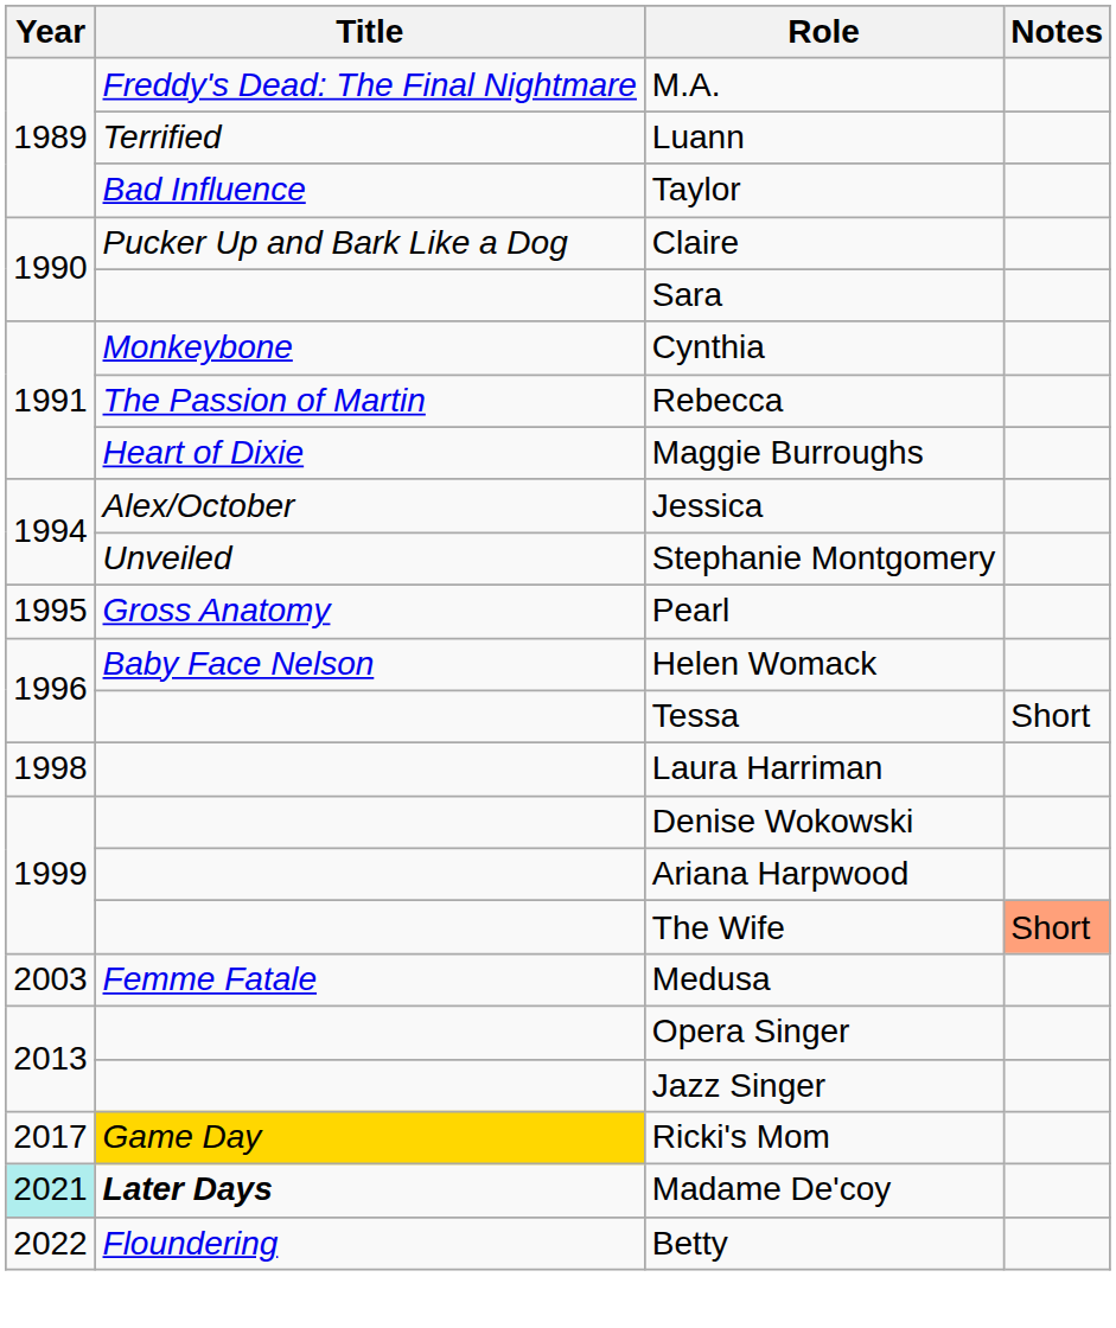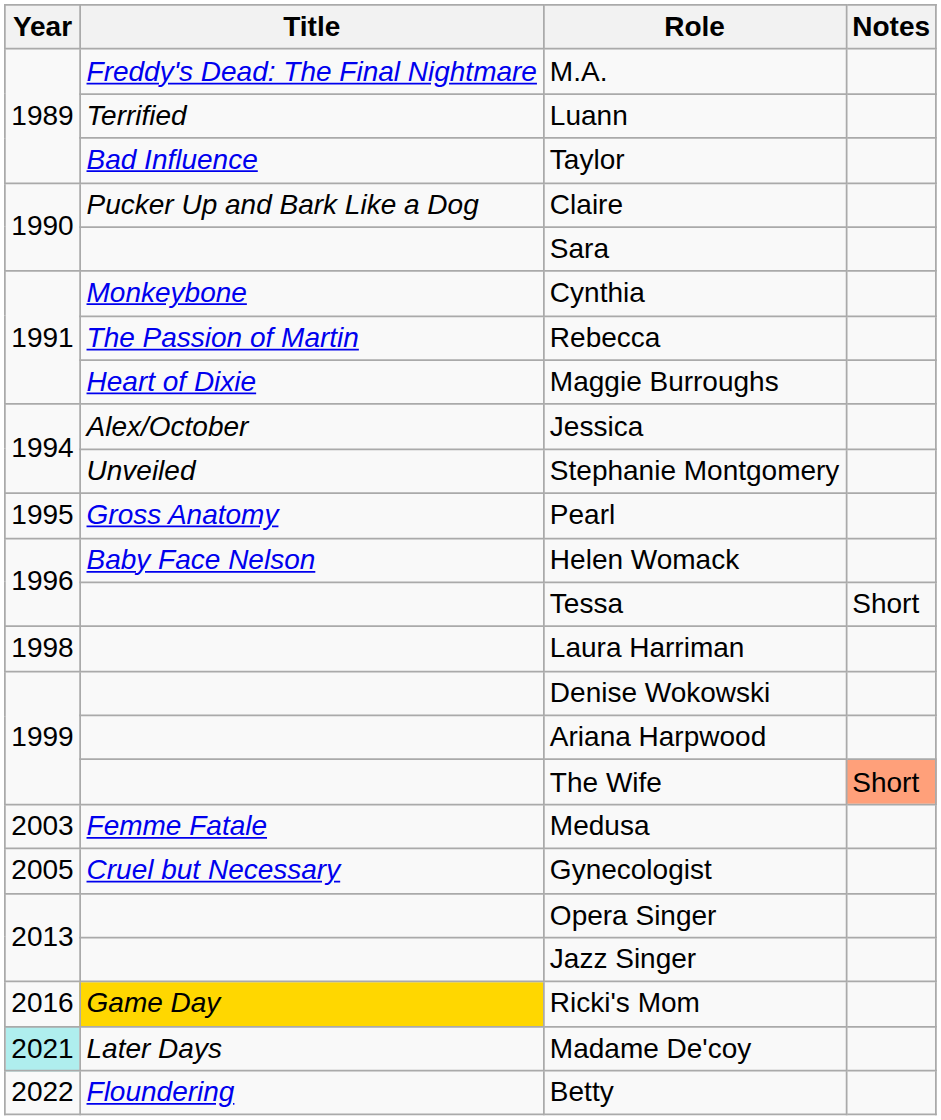+ row: 2005 | Cruel but Necessary | Gynecologist
Ricki's Mom | Year: 2017 -> 2016
Madame De'coy | Title: bold -> normal
